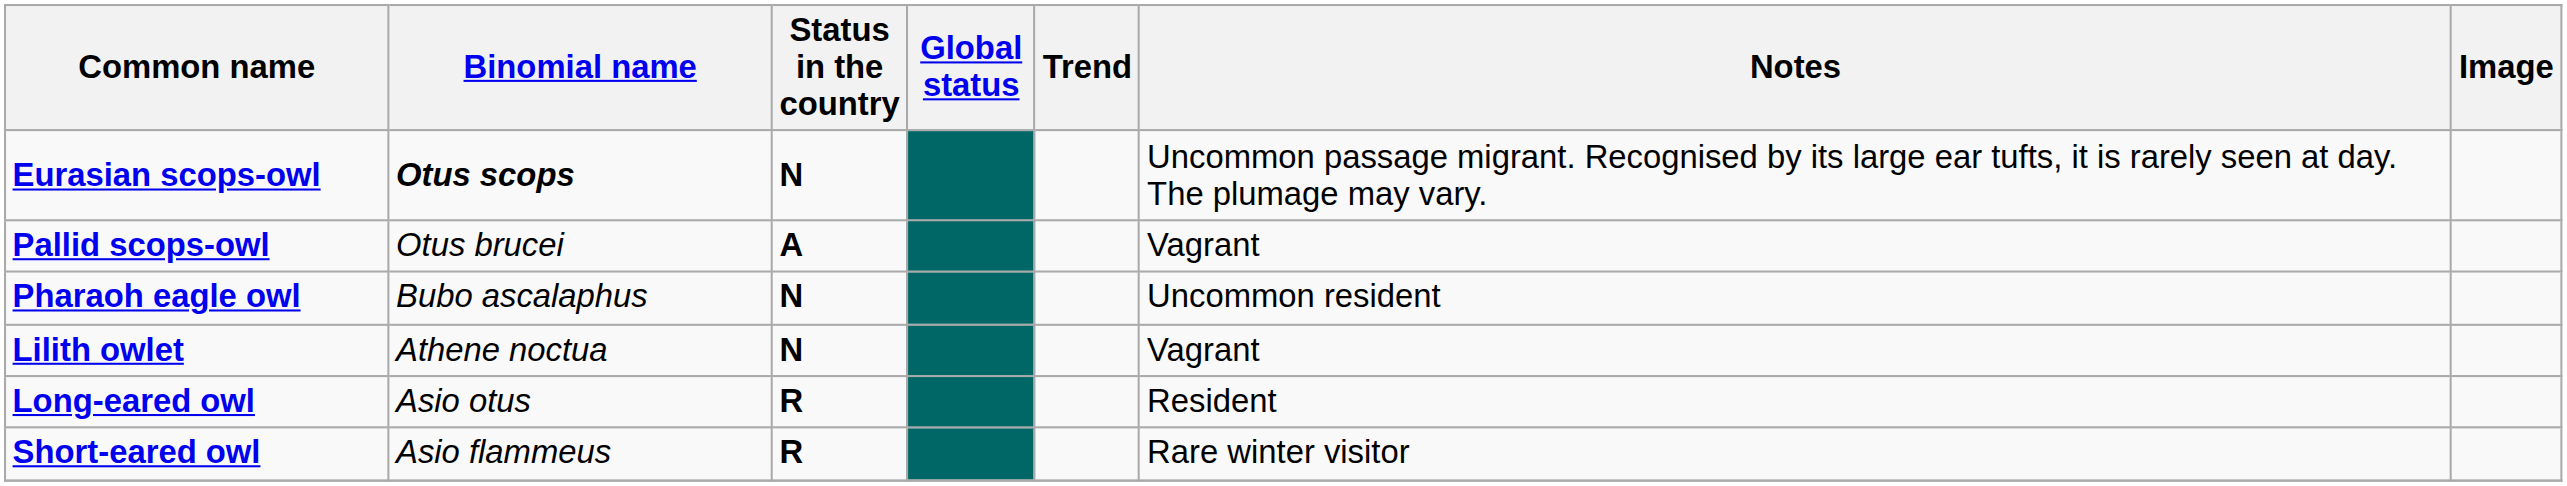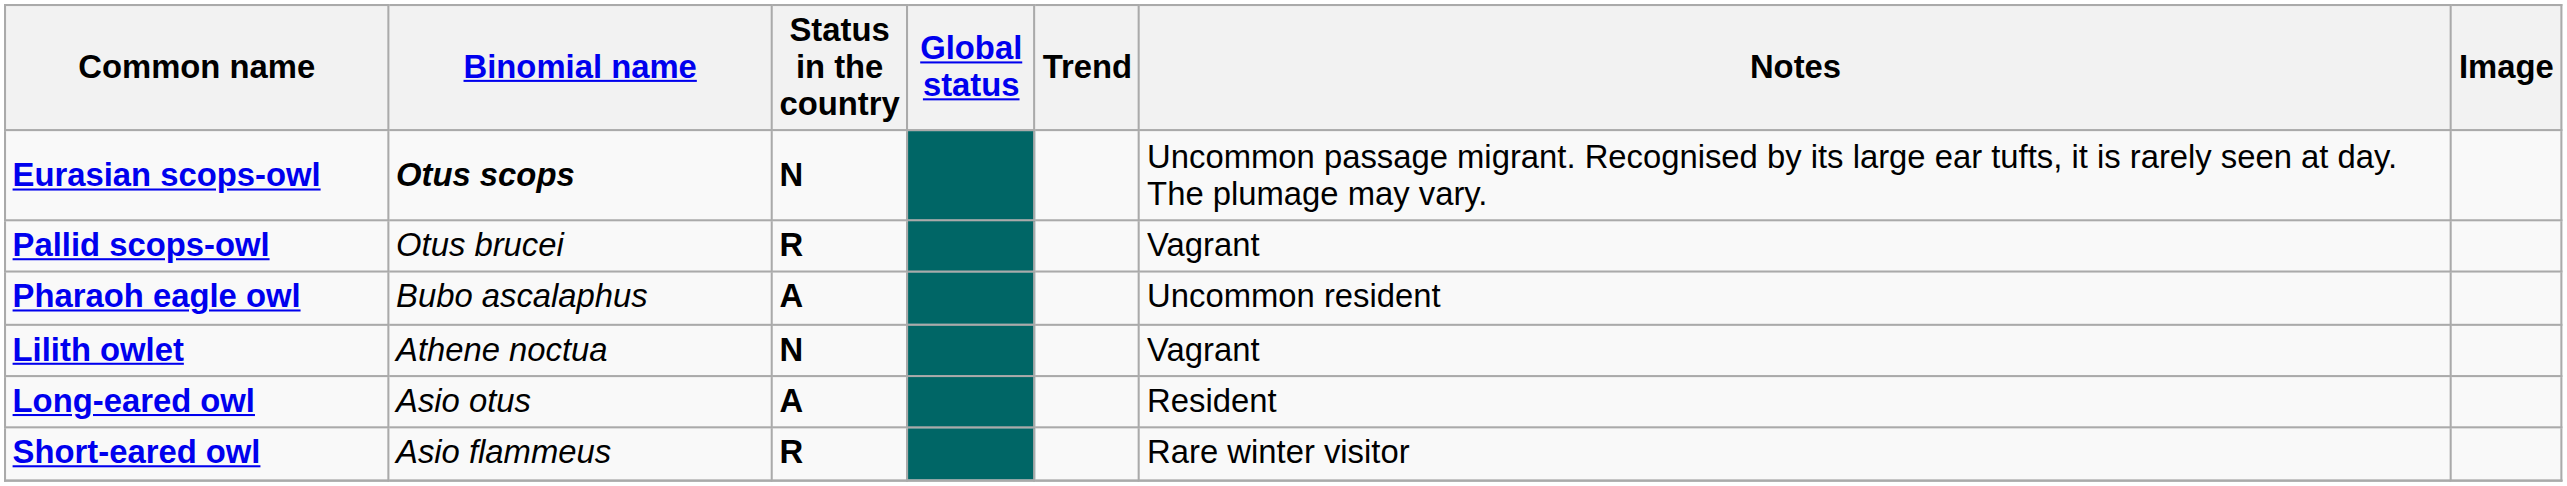Pallid scops-owl | Status in the country: A -> R
Pharaoh eagle owl | Status in the country: N -> A
Long-eared owl | Status in the country: R -> A
